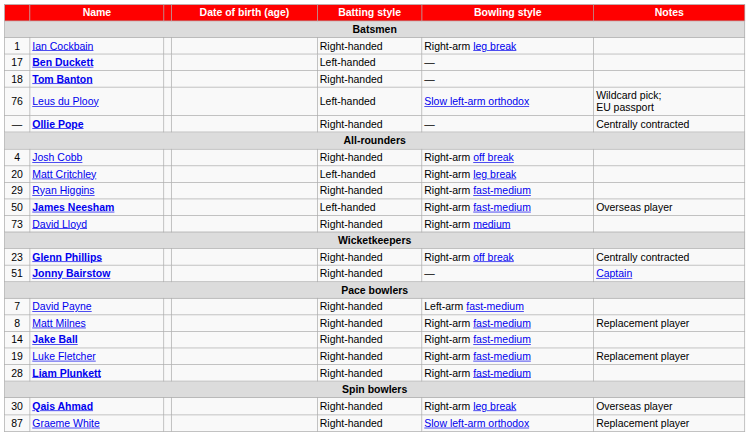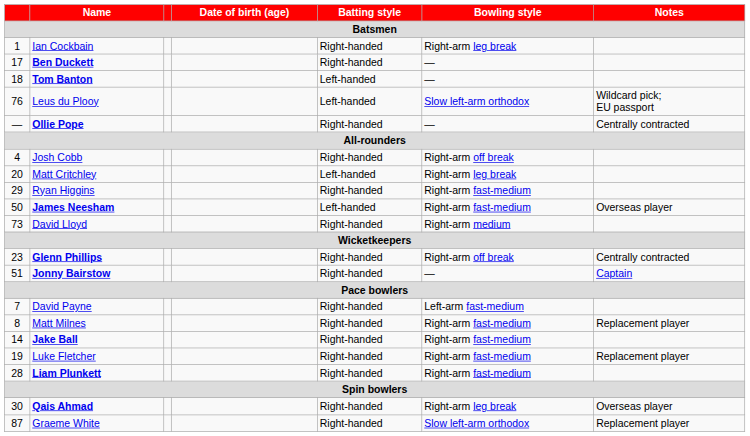Ben Duckett | Batting style: Left-handed -> Right-handed
Tom Banton | Batting style: Right-handed -> Left-handed
